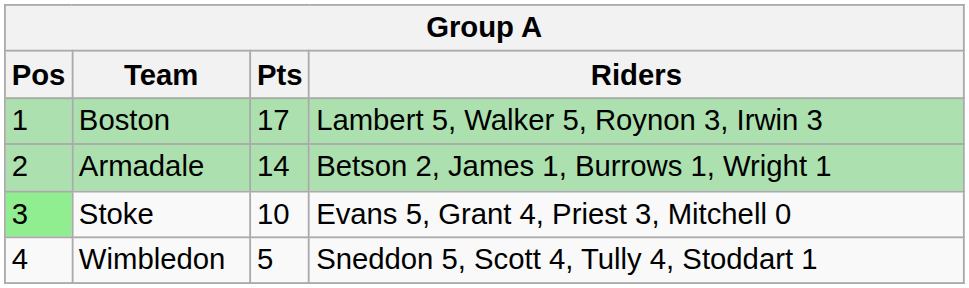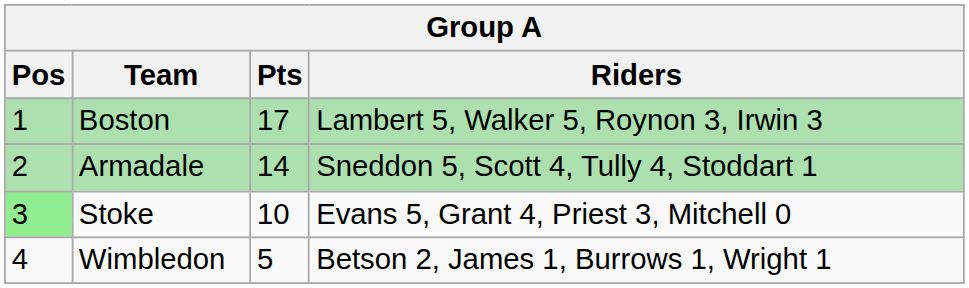Armadale | Riders: Betson 2, James 1, Burrows 1, Wright 1 -> Sneddon 5, Scott 4, Tully 4, Stoddart 1
Wimbledon | Riders: Sneddon 5, Scott 4, Tully 4, Stoddart 1 -> Betson 2, James 1, Burrows 1, Wright 1
